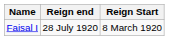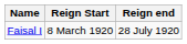columns swapped: Reign Start <-> Reign end
